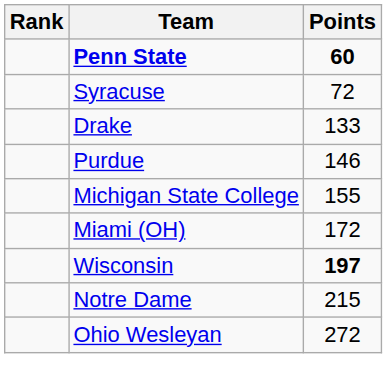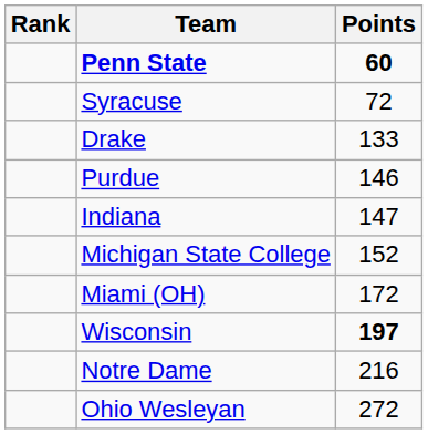+ row: Indiana | 147
Michigan State College | Points: 155 -> 152
Notre Dame | Points: 215 -> 216
